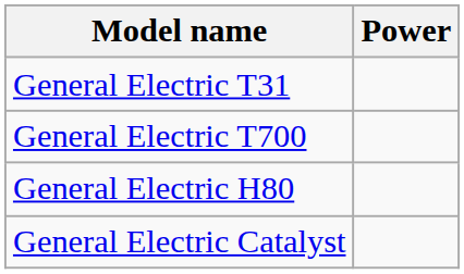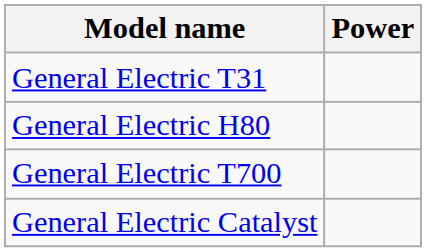rows swapped: General Electric T700 <-> General Electric H80
